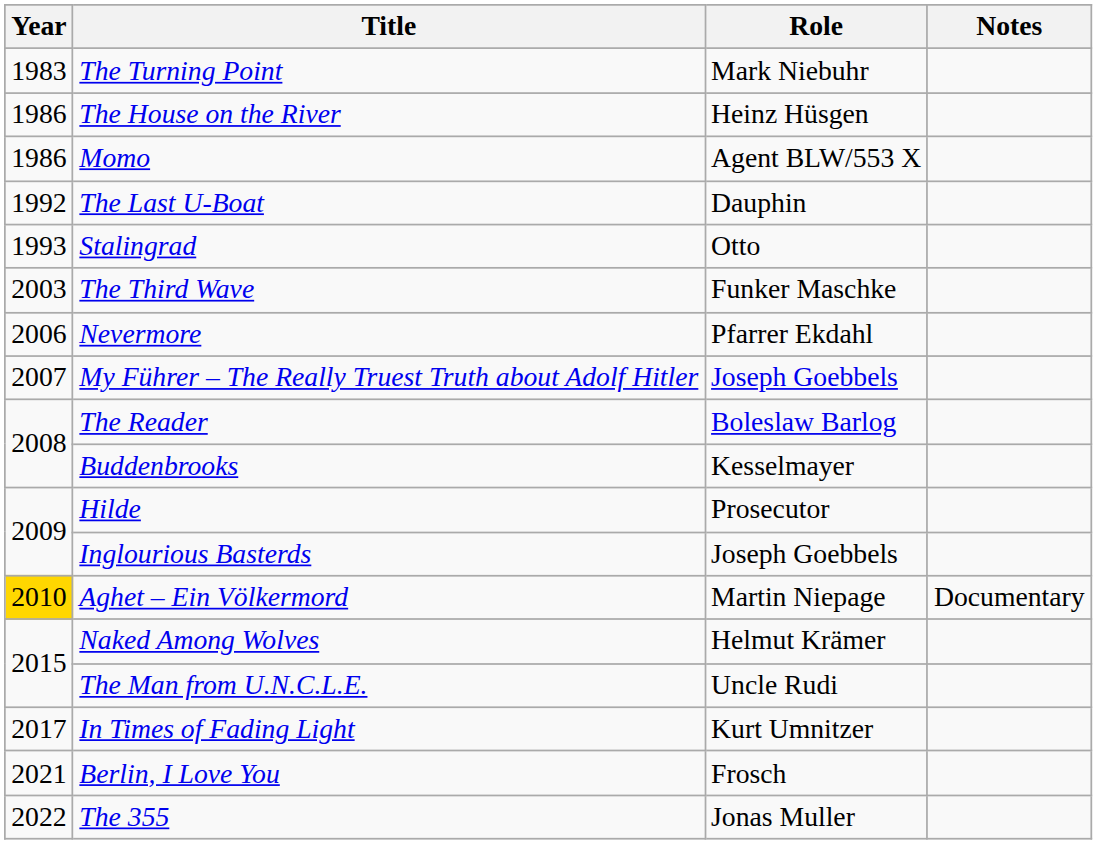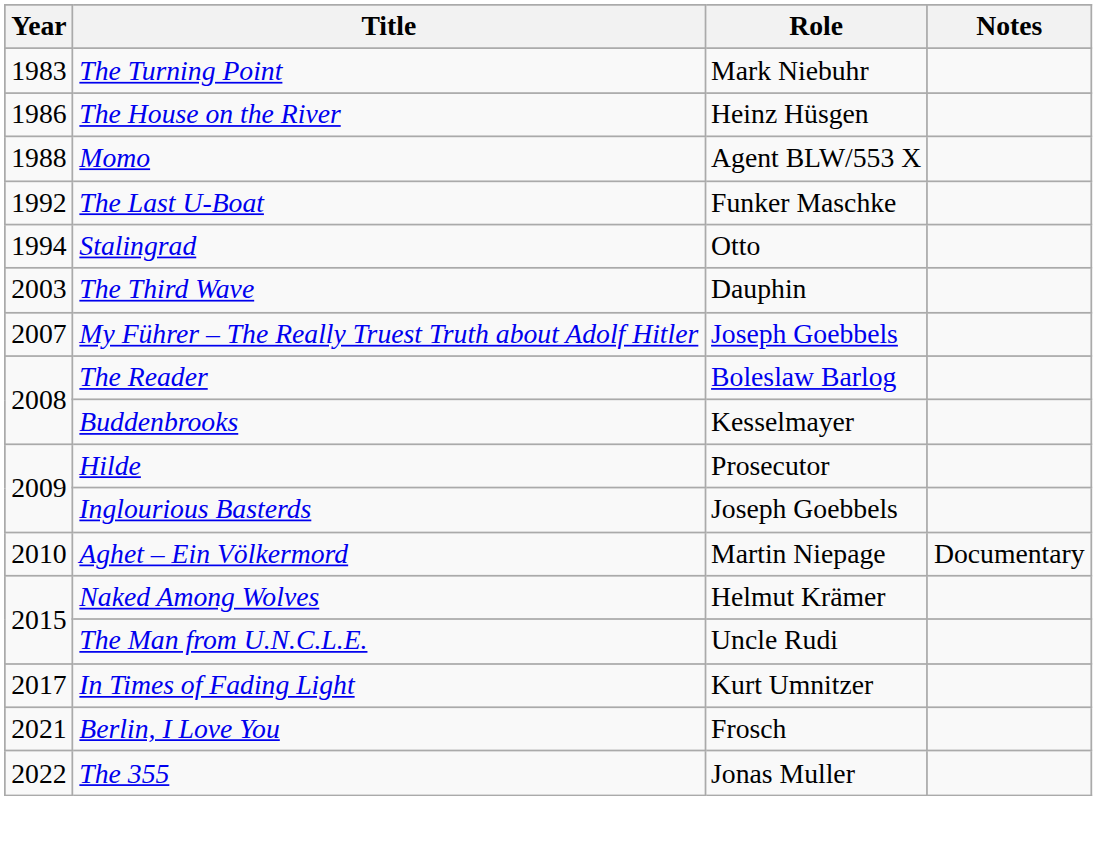Momo | Year: 1986 -> 1988
The Last U-Boat | Role: Dauphin -> Funker Maschke
Stalingrad | Year: 1993 -> 1994
The Third Wave | Role: Funker Maschke -> Dauphin
- row: 2006 | Nevermore | Pfarrer Ekdahl
Aghet – Ein Völkermord | Year: gold background -> no background
